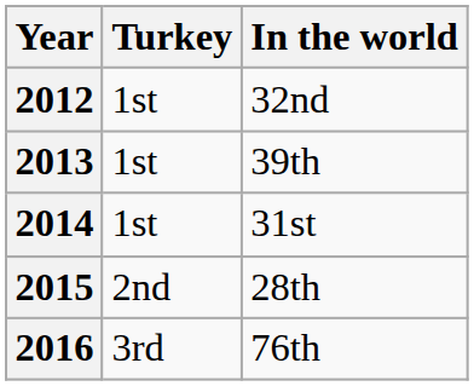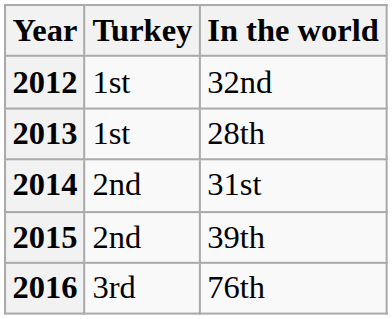2013 | In the world: 39th -> 28th
2014 | Turkey: 1st -> 2nd
2015 | In the world: 28th -> 39th
